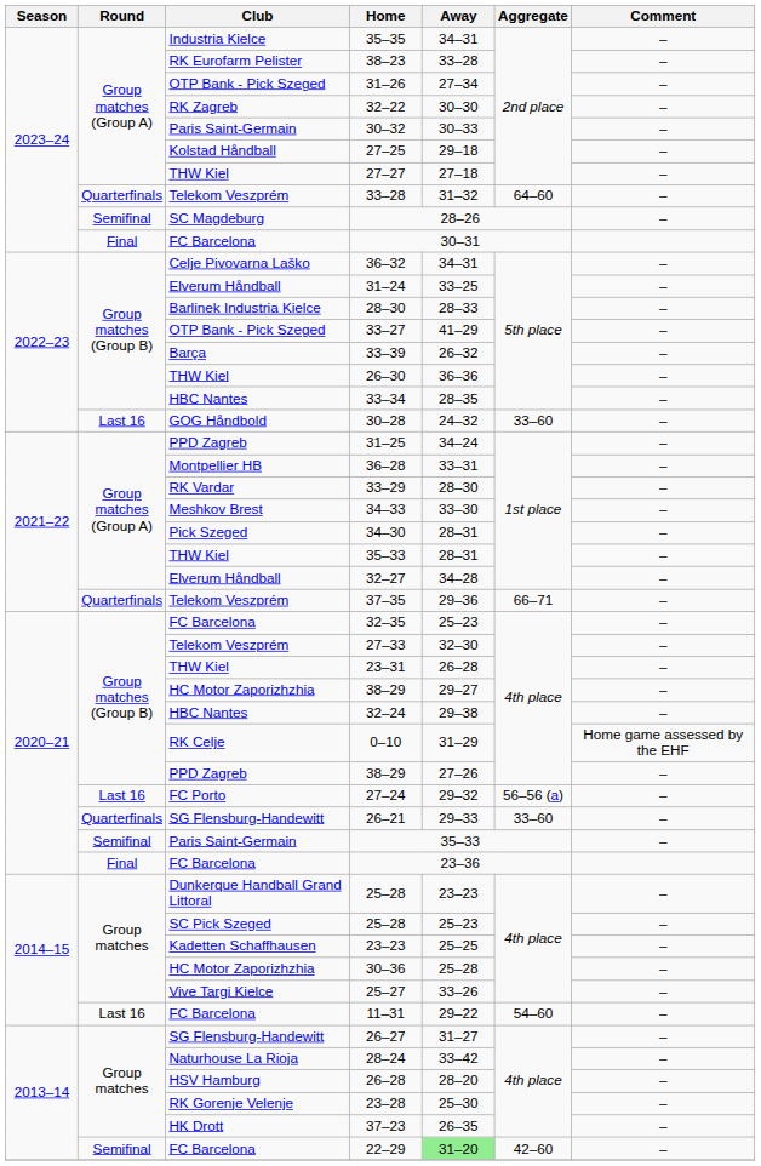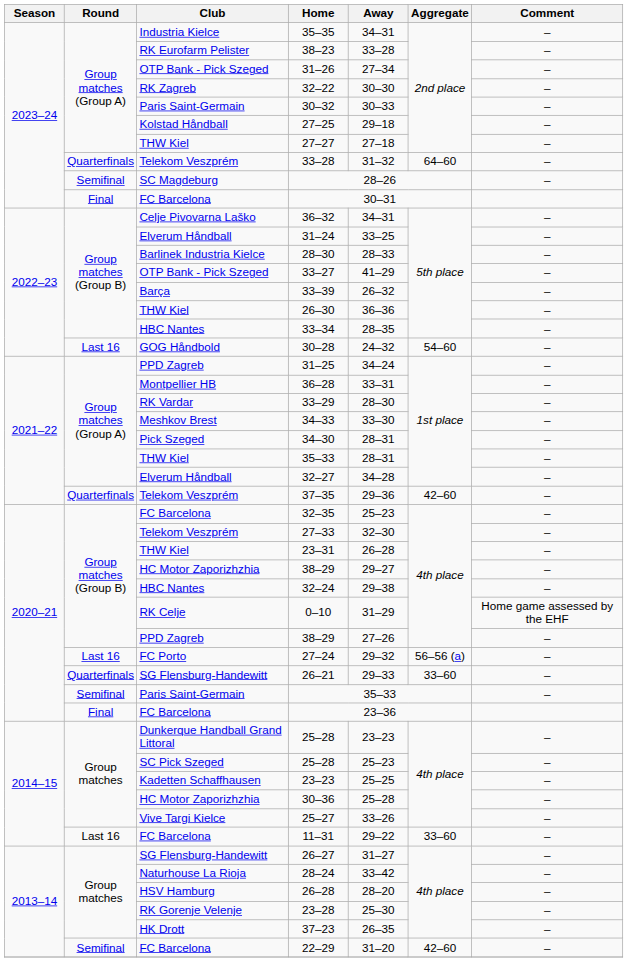30–28 | Aggregate: 33–60 -> 54–60
37–35 | Aggregate: 66–71 -> 42–60
11–31 | Aggregate: 54–60 -> 33–60
22–29 | Away: lightgreen background -> no background
